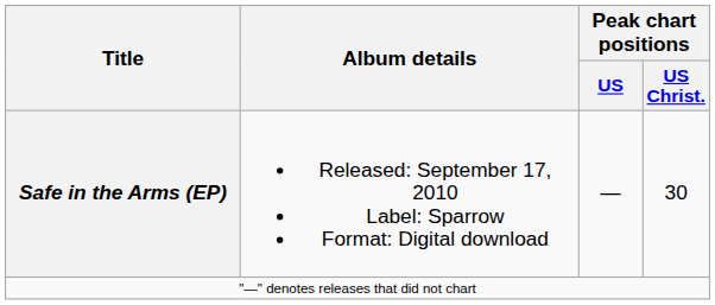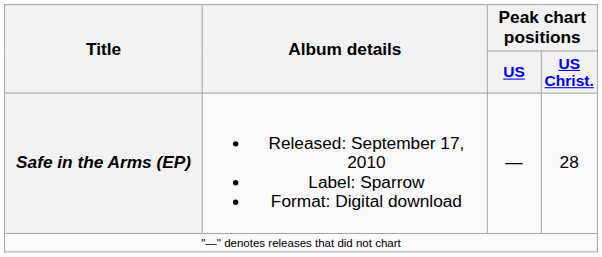Safe in the Arms (EP) | Peak chart positions / US Christ.: 30 -> 28
